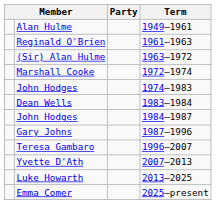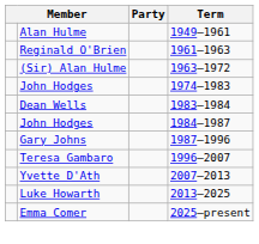- row: Marshall Cooke | 1972–1974
